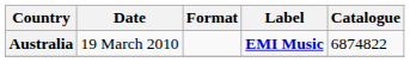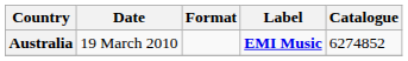Australia | Catalogue: 6874822 -> 6274852
